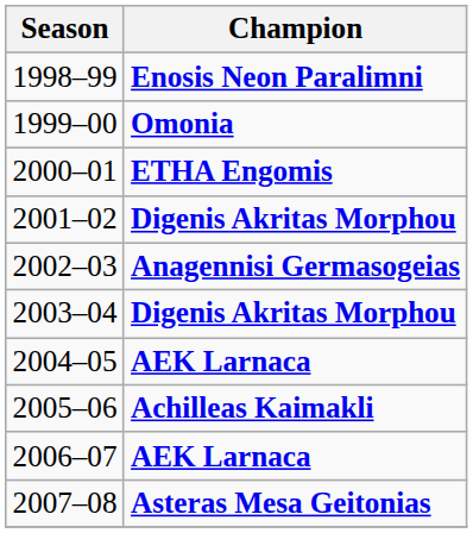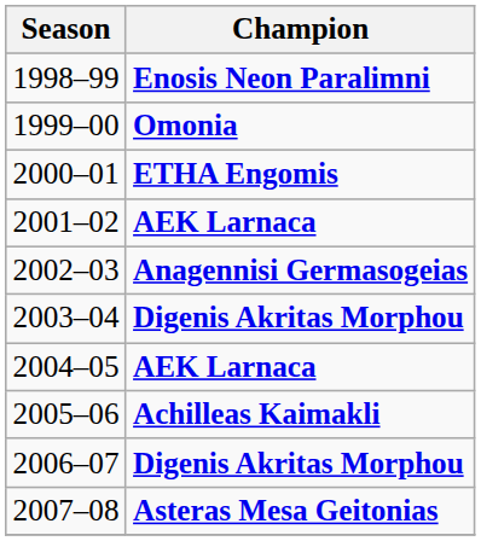2001–02 | Champion: Digenis Akritas Morphou -> AEK Larnaca
2006–07 | Champion: AEK Larnaca -> Digenis Akritas Morphou
